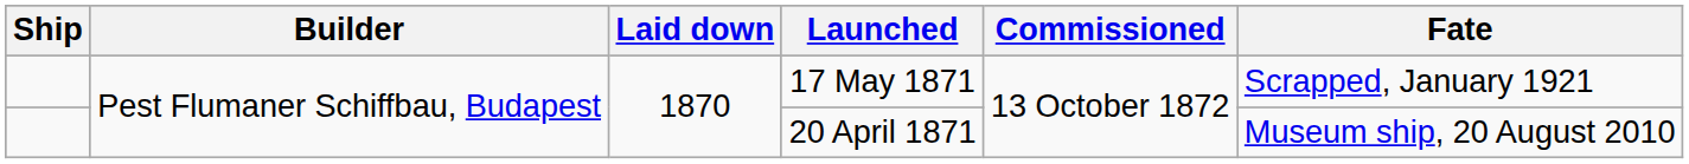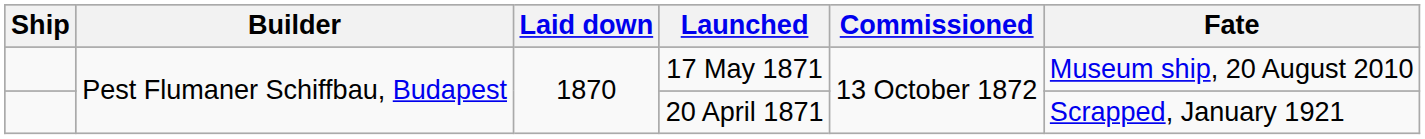17 May 1871 | Fate: Scrapped, January 1921 -> Museum ship, 20 August 2010
20 April 1871 | Fate: Museum ship, 20 August 2010 -> Scrapped, January 1921
